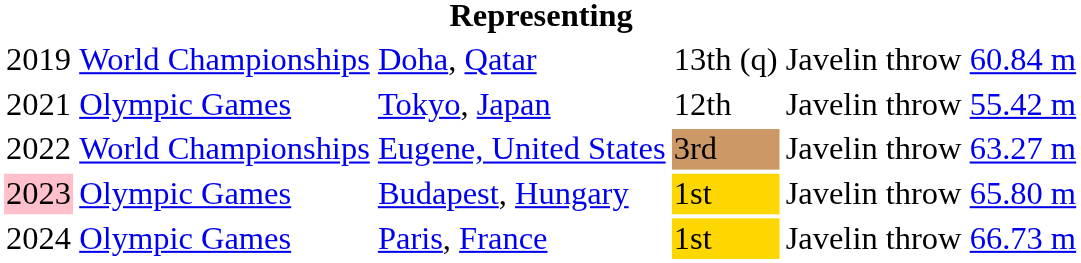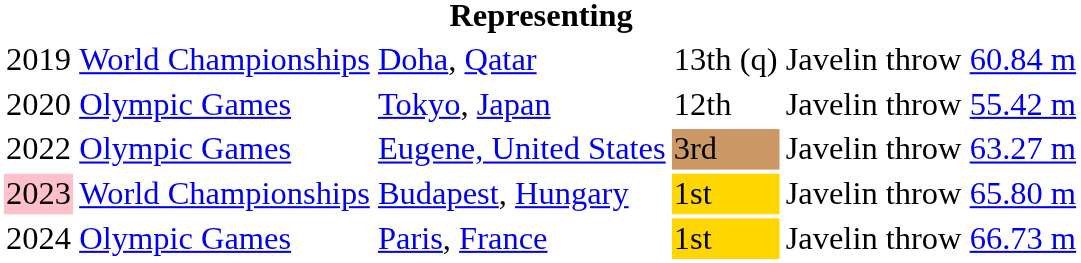Tokyo, Japan | column 1: 2021 -> 2020
Eugene, United States | column 2: World Championships -> Olympic Games
Budapest, Hungary | column 2: Olympic Games -> World Championships
